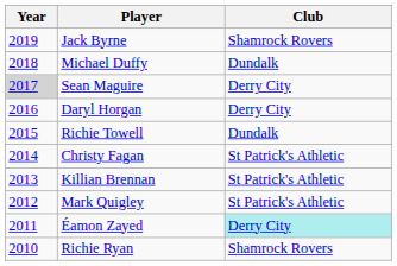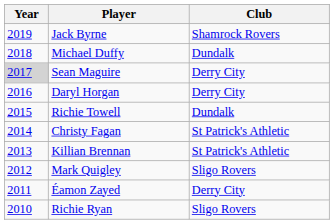Mark Quigley | Club: St Patrick's Athletic -> Sligo Rovers
Éamon Zayed | Club: paleturquoise background -> no background
Richie Ryan | Club: Shamrock Rovers -> Sligo Rovers
